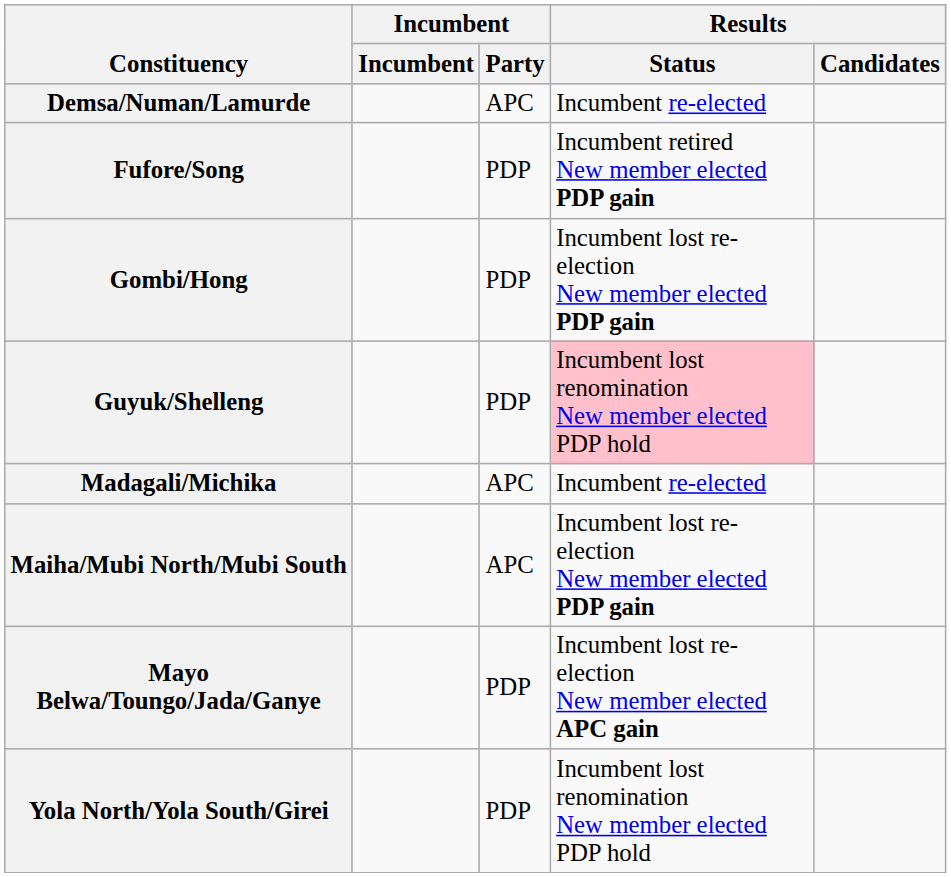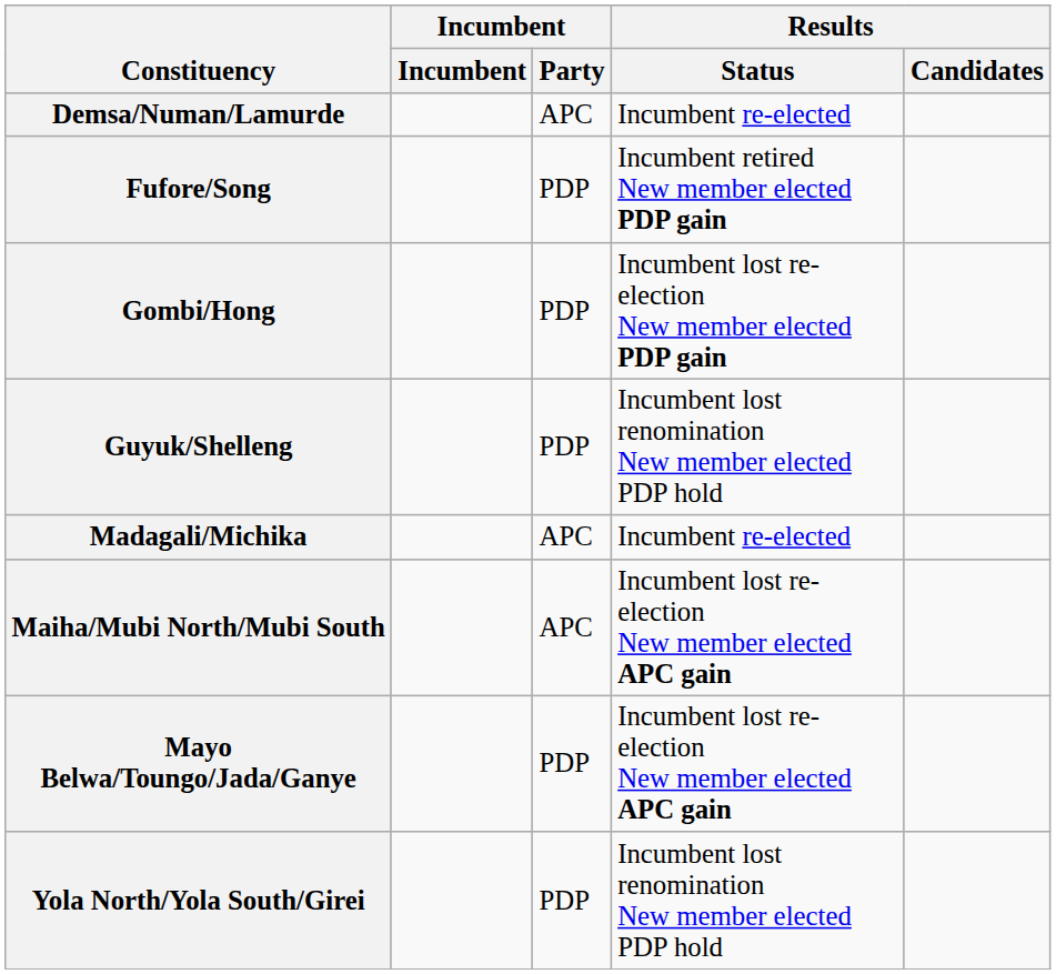Guyuk/Shelleng | Results / Status: pink background -> no background
Maiha/Mubi North/Mubi South | Results / Status: Incumbent lost re-election New member elected PDP gain -> Incumbent lost re-election New member elected APC gain
